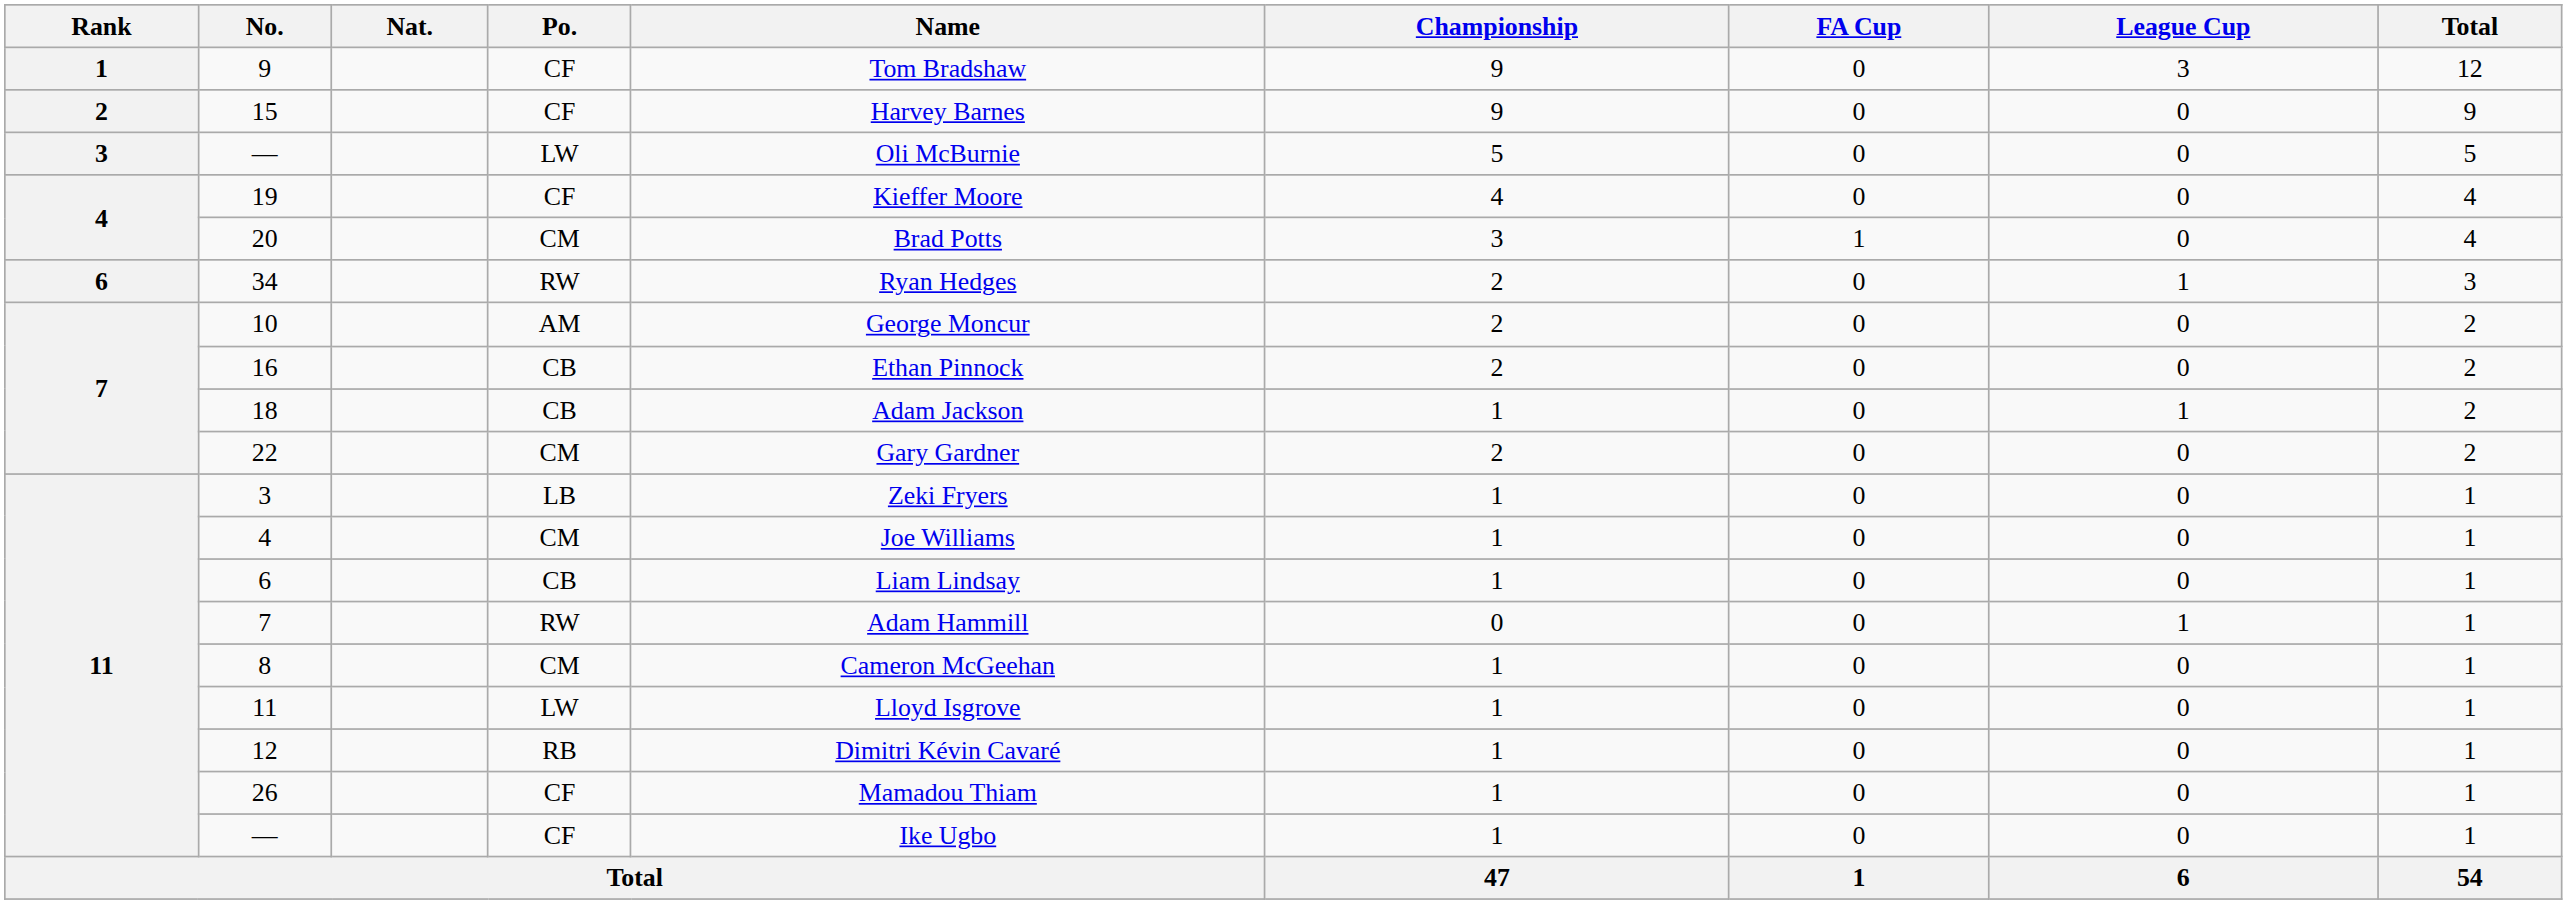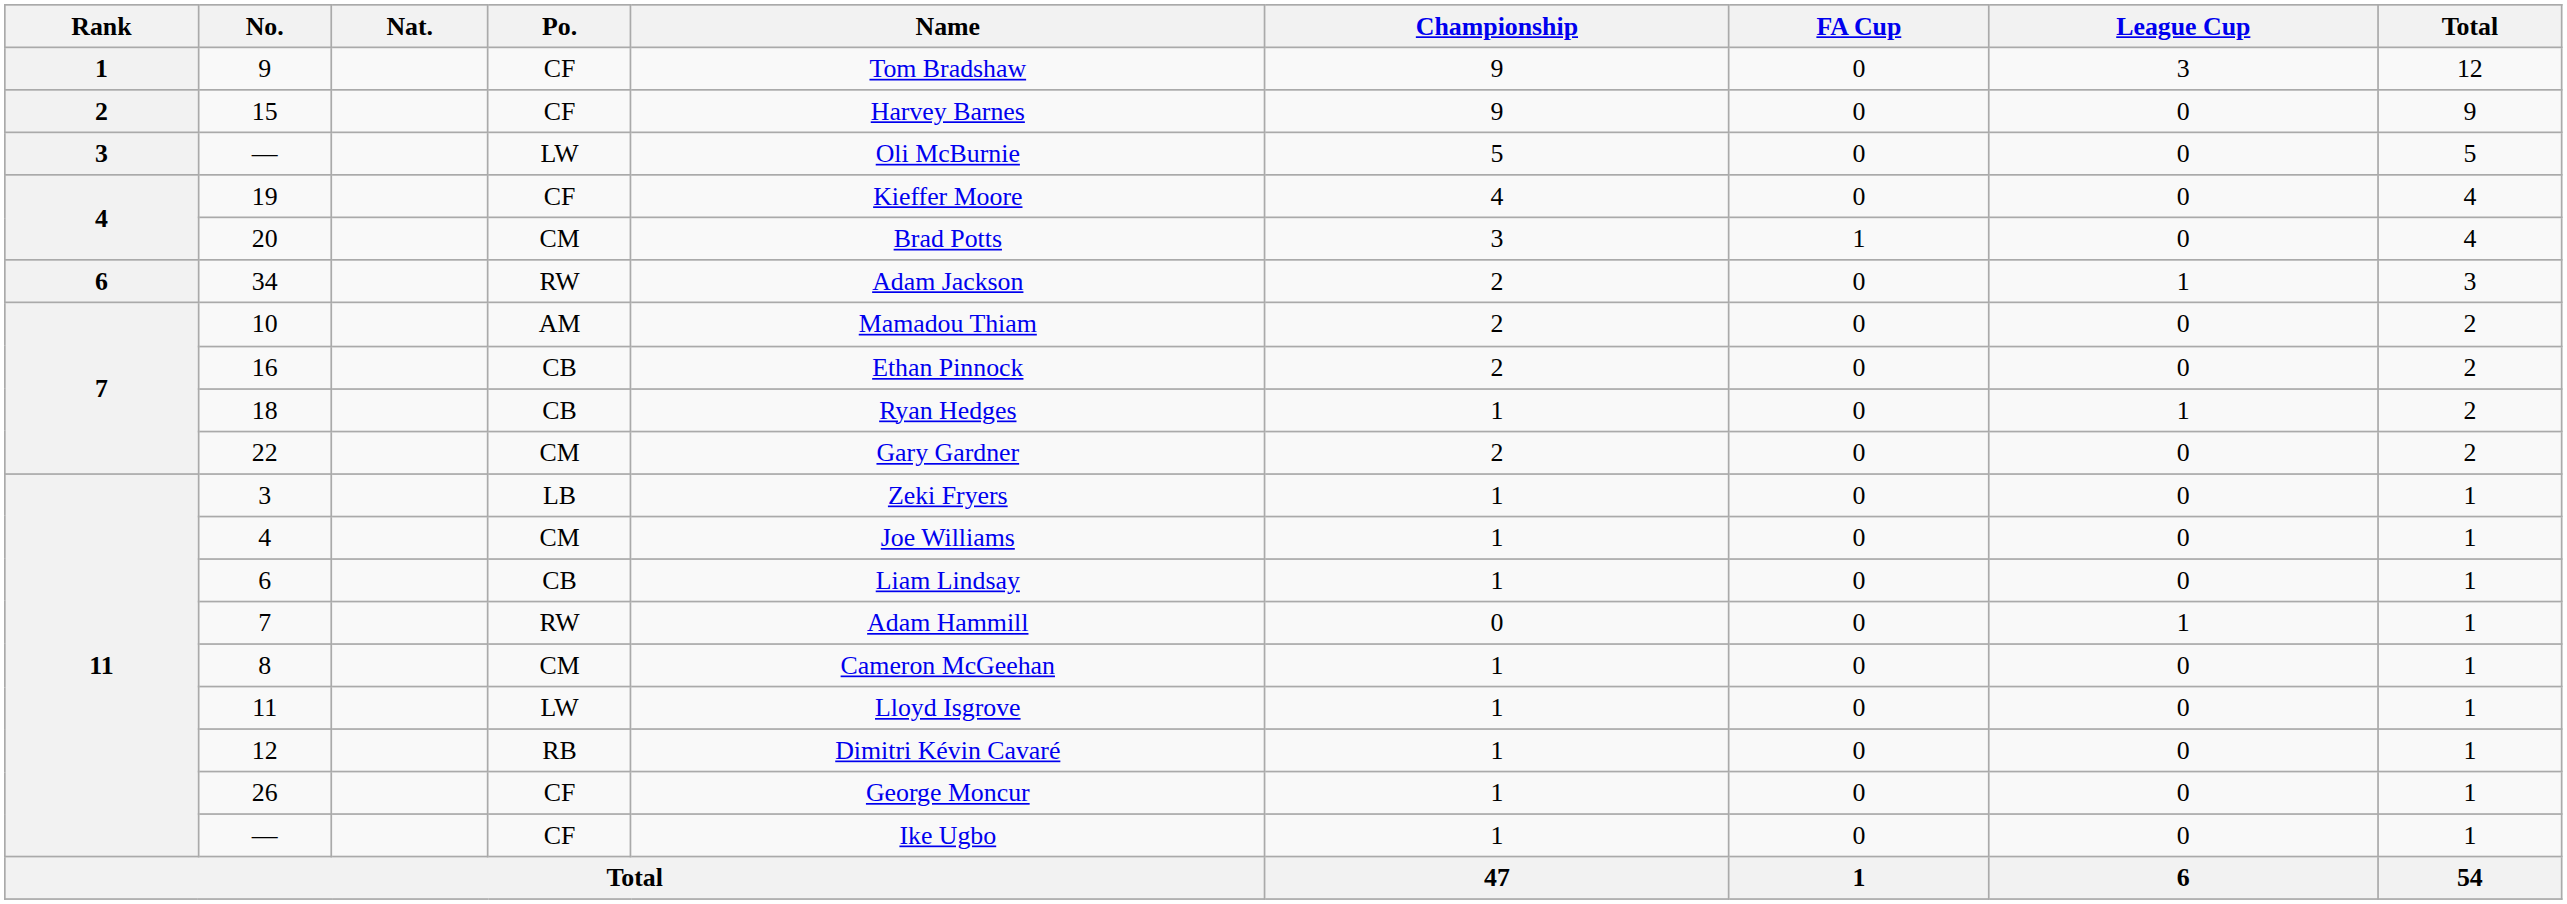34 | Name: Ryan Hedges -> Adam Jackson
10 | Name: George Moncur -> Mamadou Thiam
18 | Name: Adam Jackson -> Ryan Hedges
26 | Name: Mamadou Thiam -> George Moncur
